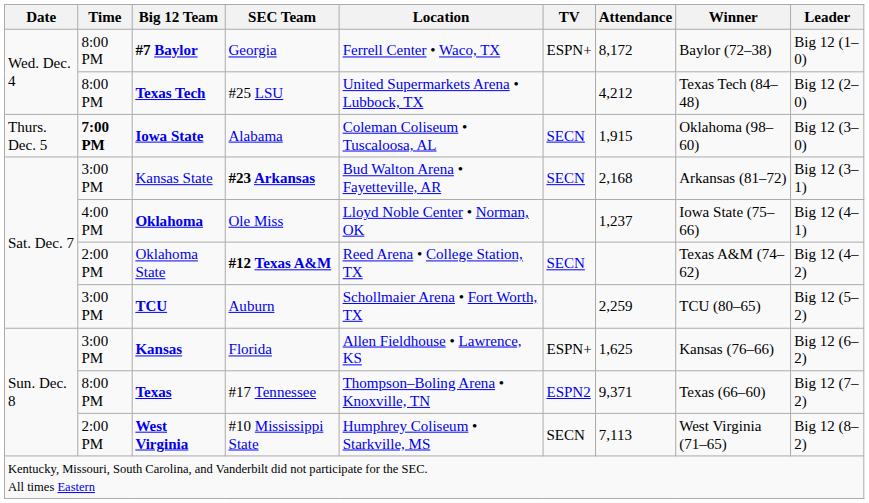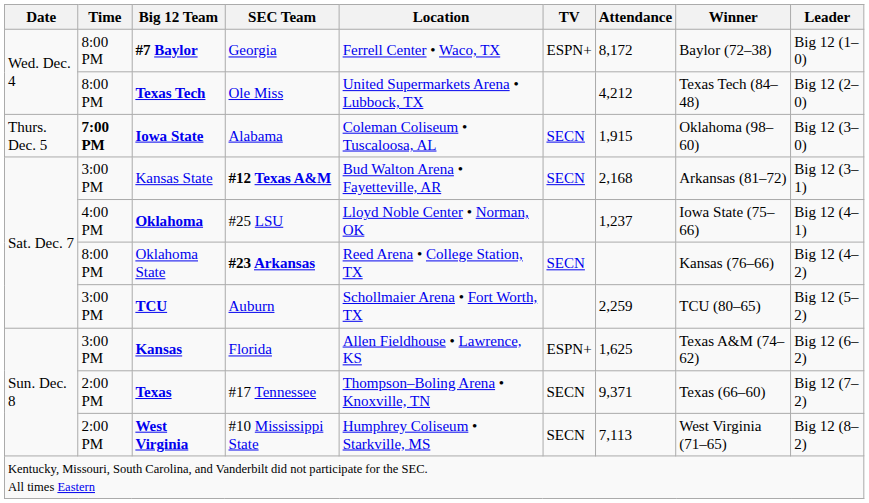Texas Tech | SEC Team: #25 LSU -> Ole Miss
Kansas State | SEC Team: #23 Arkansas -> #12 Texas A&M
Oklahoma | SEC Team: Ole Miss -> #25 LSU
Oklahoma State | Time: 2:00 PM -> 8:00 PM
Oklahoma State | SEC Team: #12 Texas A&M -> #23 Arkansas
Oklahoma State | Winner: Texas A&M (74–62) -> Kansas (76–66)
Kansas | Winner: Kansas (76–66) -> Texas A&M (74–62)
Texas | Time: 8:00 PM -> 2:00 PM
Texas | TV: ESPN2 -> SECN
